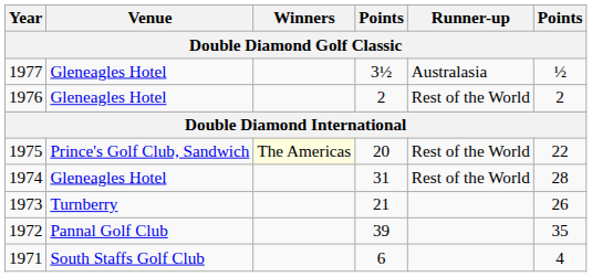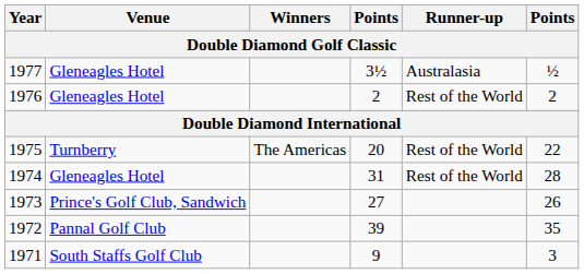1975 | Venue: Prince's Golf Club, Sandwich -> Turnberry
1975 | Winners: lightyellow background -> no background
1973 | Venue: Turnberry -> Prince's Golf Club, Sandwich
1973 | column 4: 21 -> 27
1971 | column 4: 6 -> 9
1971 | column 6: 4 -> 3
